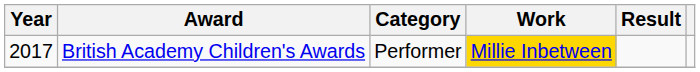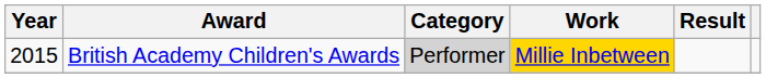British Academy Children's Awards | Year: 2017 -> 2015
British Academy Children's Awards | Category: no background -> lightgrey background
